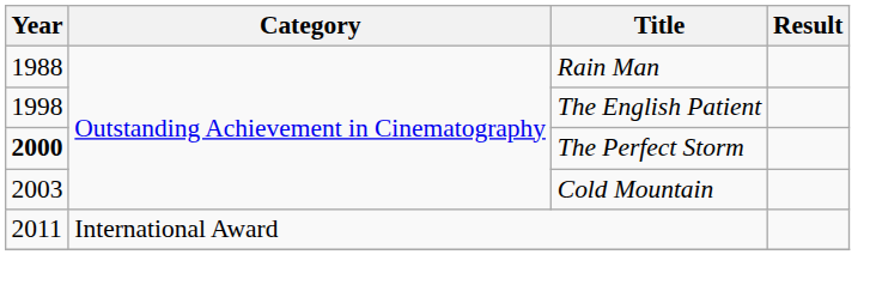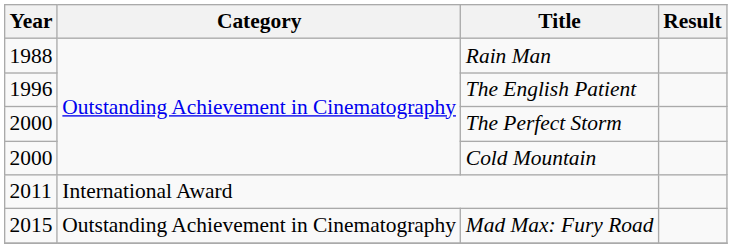The English Patient | Year: 1998 -> 1996
The Perfect Storm | Year: bold -> normal
Cold Mountain | Year: 2003 -> 2000
+ row: 2015 | Outstanding Achievement in Cinematography | Mad Max: Fury Road
